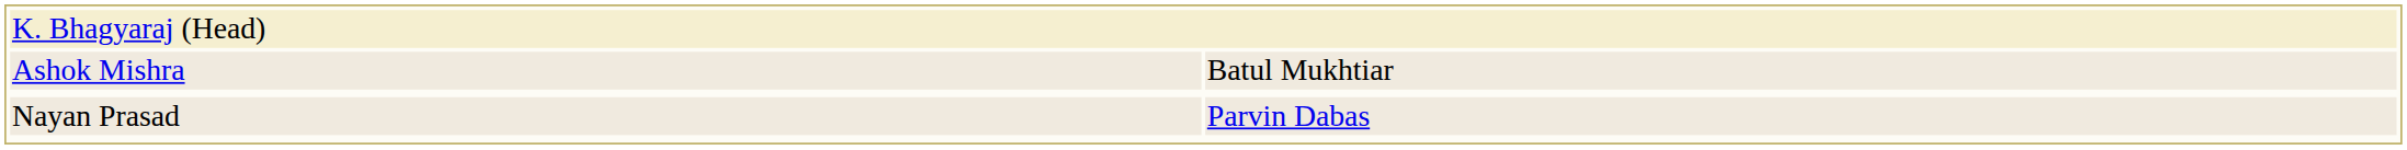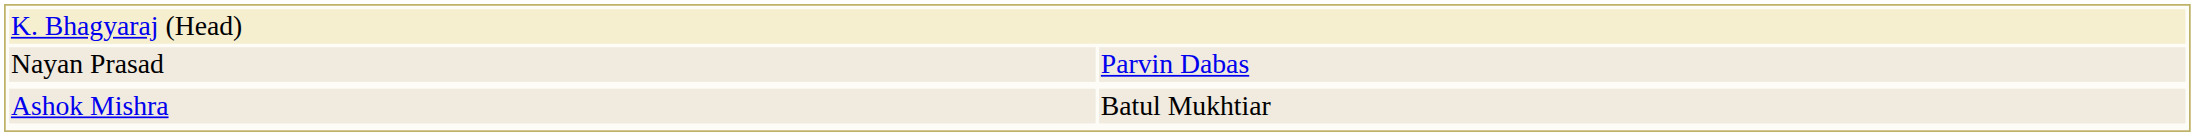rows swapped: Ashok Mishra <-> Nayan Prasad
